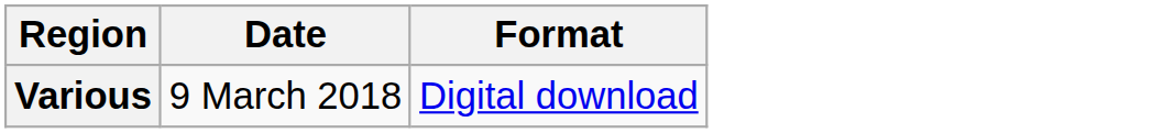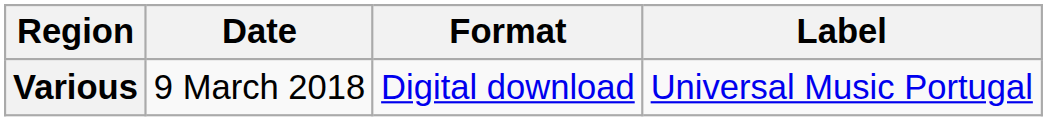+ column: Label | Universal Music Portugal
